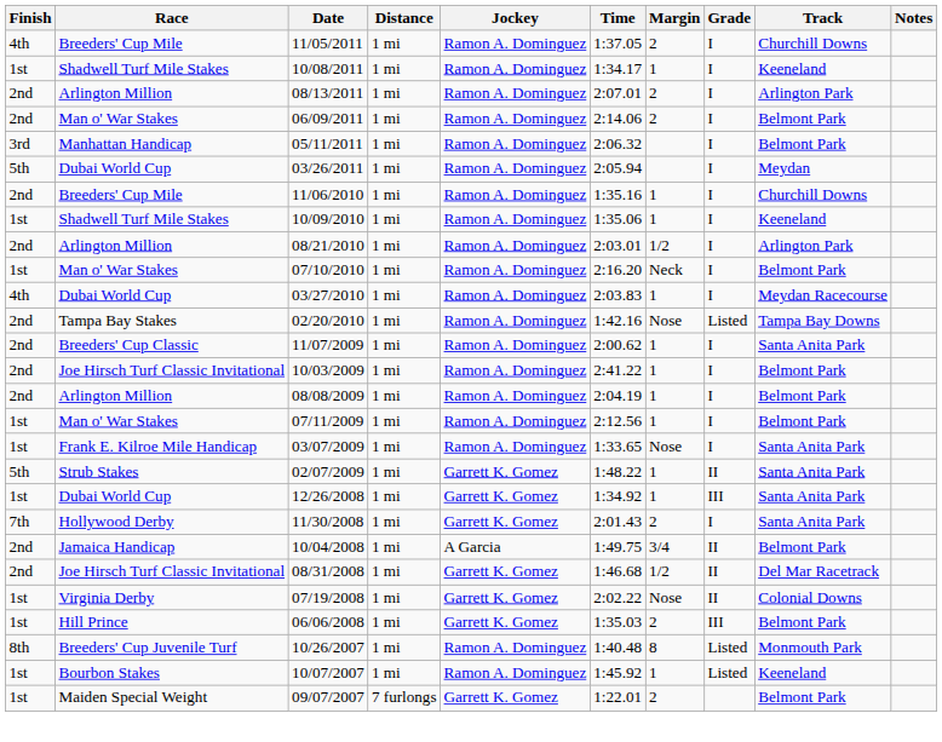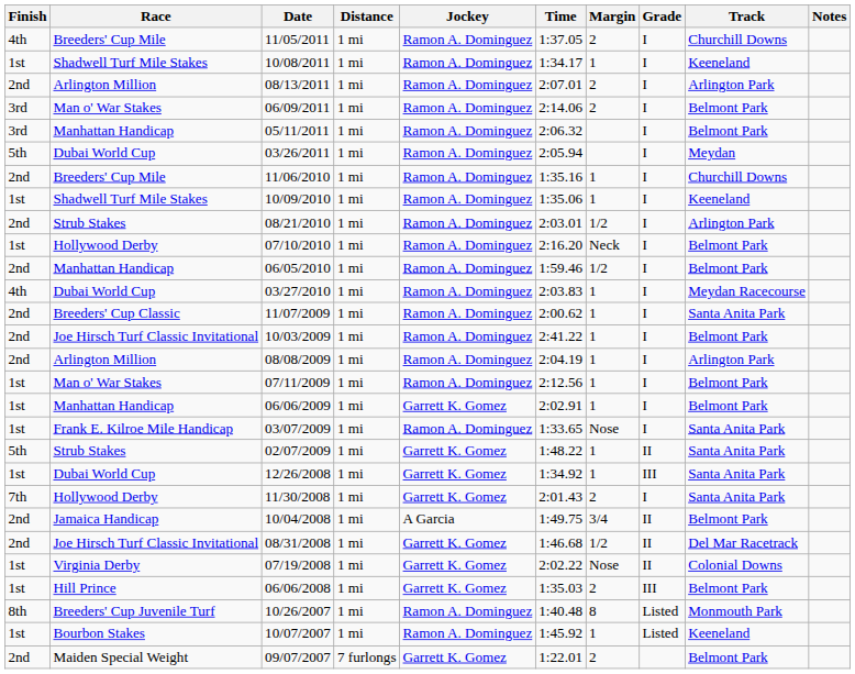06/09/2011 | Finish: 2nd -> 3rd
08/21/2010 | Race: Arlington Million -> Strub Stakes
07/10/2010 | Race: Man o' War Stakes -> Hollywood Derby
+ row: 2nd | Manhattan Handicap | 06/05/2010 | 1 mi | Ramon A. Dominguez | 1:59.46 | 1/2 | I | Belmont Park
- row: 2nd | Tampa Bay Stakes | 02/20/2010 | 1 mi | Ramon A. Dominguez | 1:42.16 | Nose | Listed | Tampa Bay Downs
08/08/2009 | Track: Belmont Park -> Arlington Park
+ row: 1st | Manhattan Handicap | 06/06/2009 | 1 mi | Garrett K. Gomez | 2:02.91 | 1 | I | Belmont Park
09/07/2007 | Finish: 1st -> 2nd
